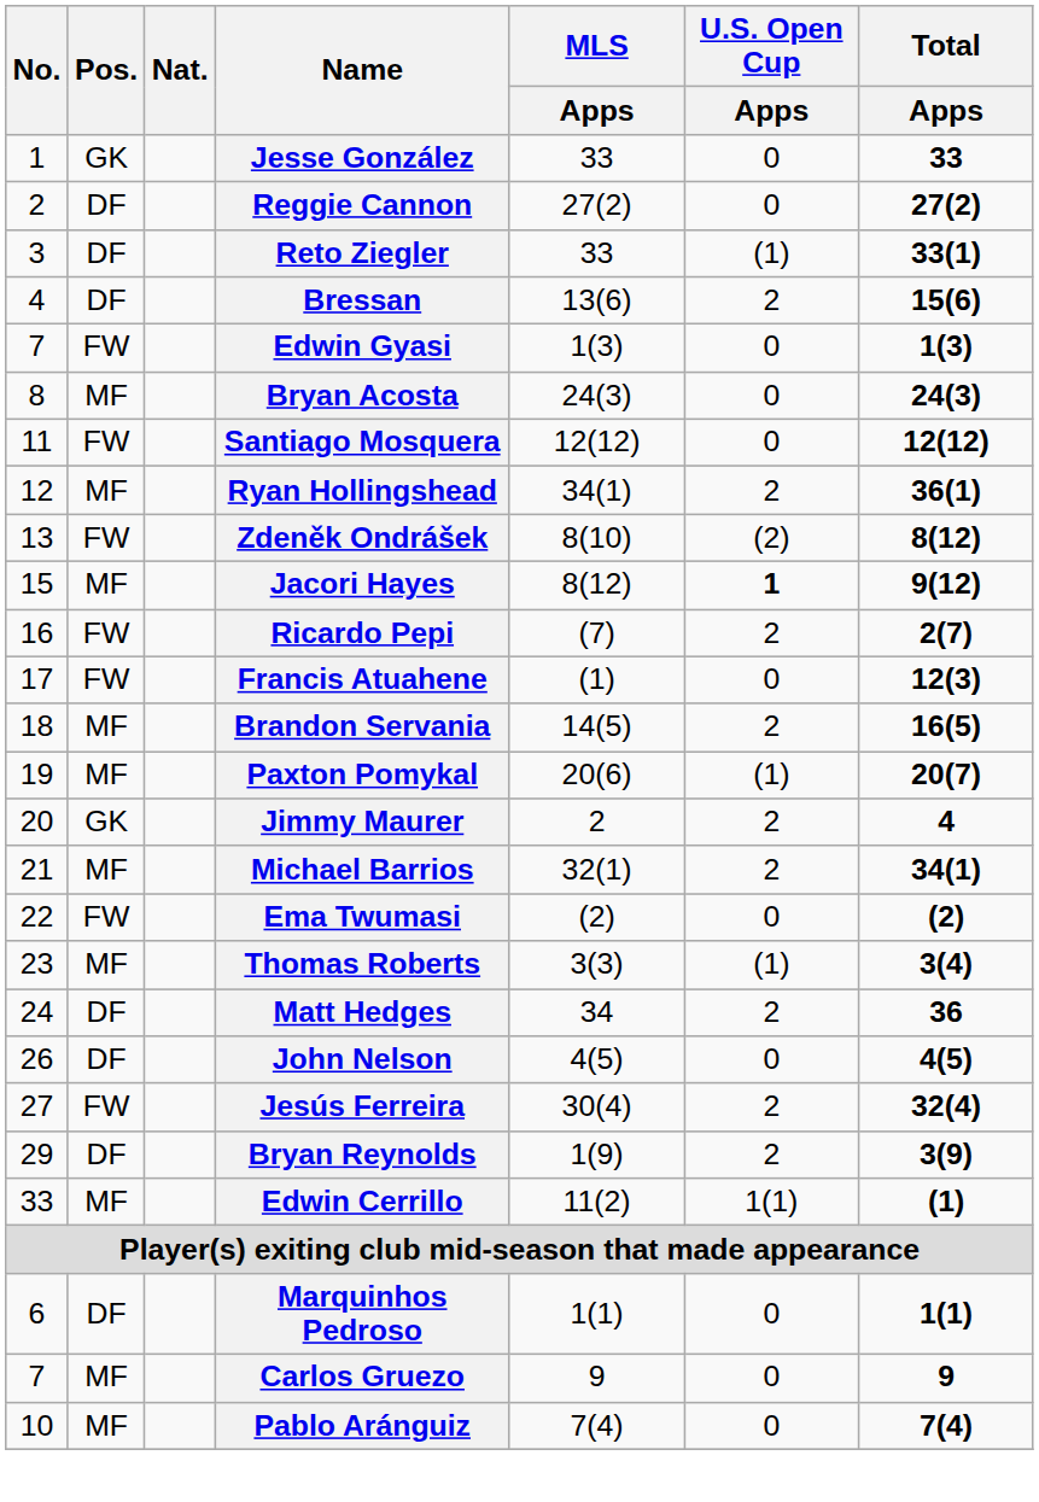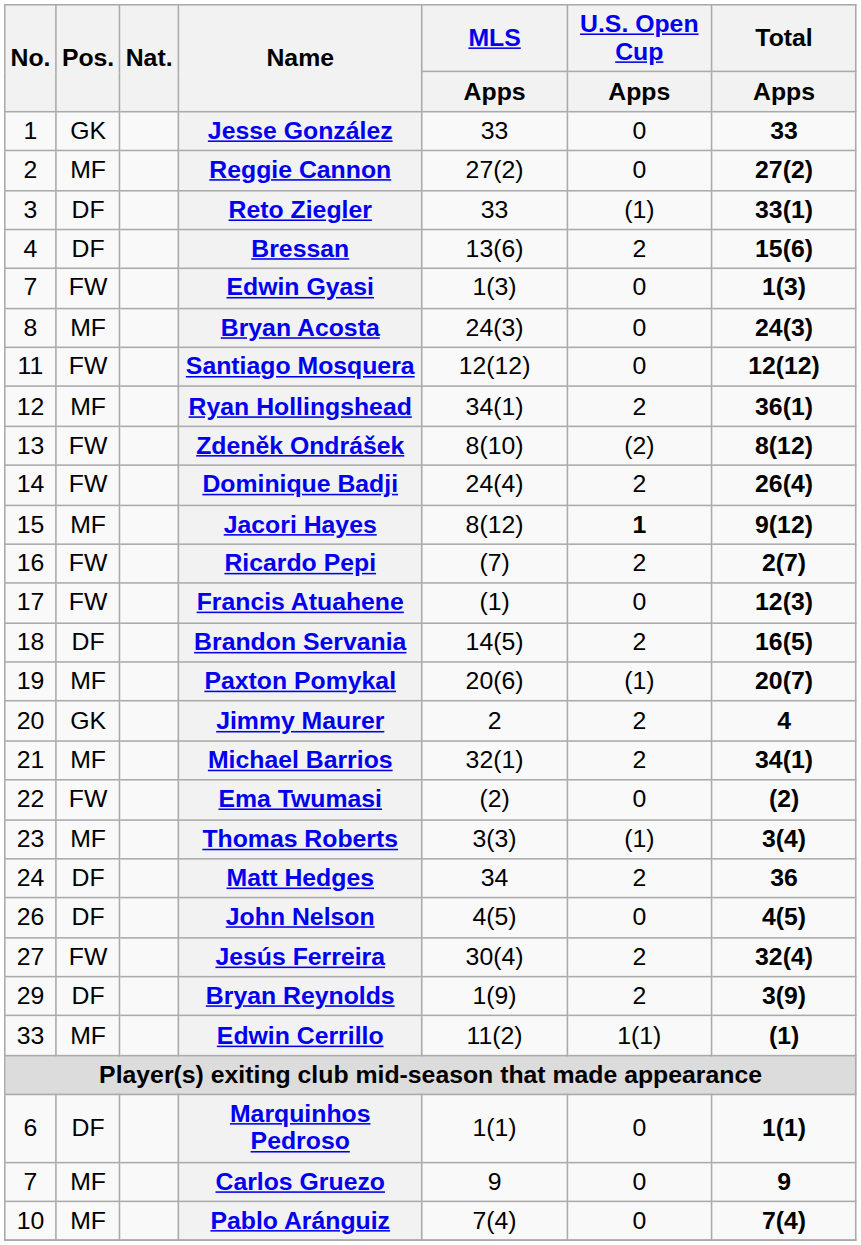Reggie Cannon | Pos.: DF -> MF
+ row: 14 | FW | Dominique Badji | 24(4) | 2 | 26(4)
Brandon Servania | Pos.: MF -> DF
